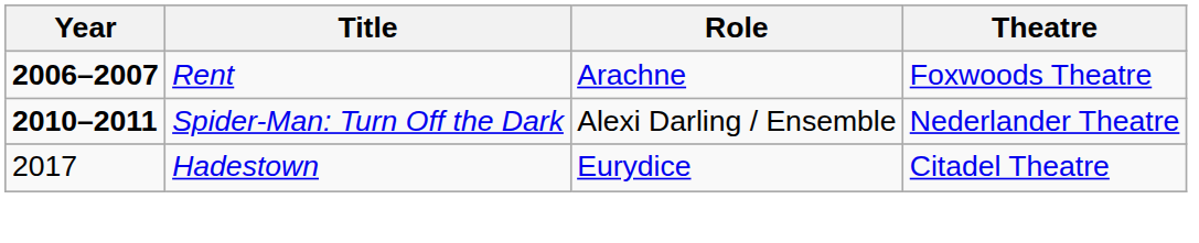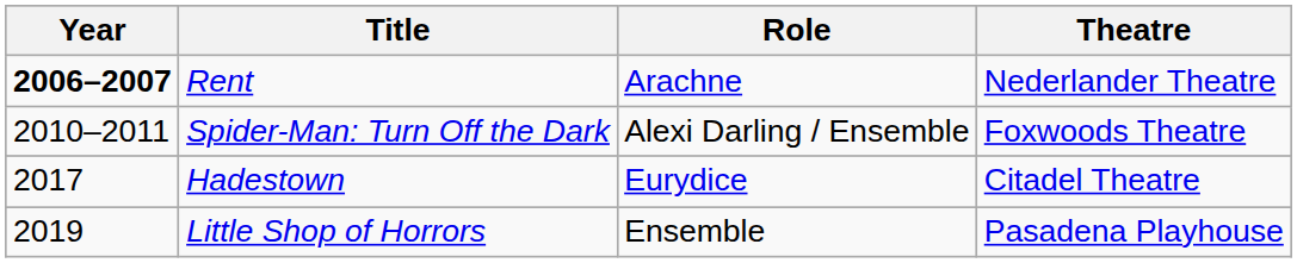Rent | Theatre: Foxwoods Theatre -> Nederlander Theatre
Spider-Man: Turn Off the Dark | Year: bold -> normal
Spider-Man: Turn Off the Dark | Theatre: Nederlander Theatre -> Foxwoods Theatre
+ row: 2019 | Little Shop of Horrors | Ensemble | Pasadena Playhouse
